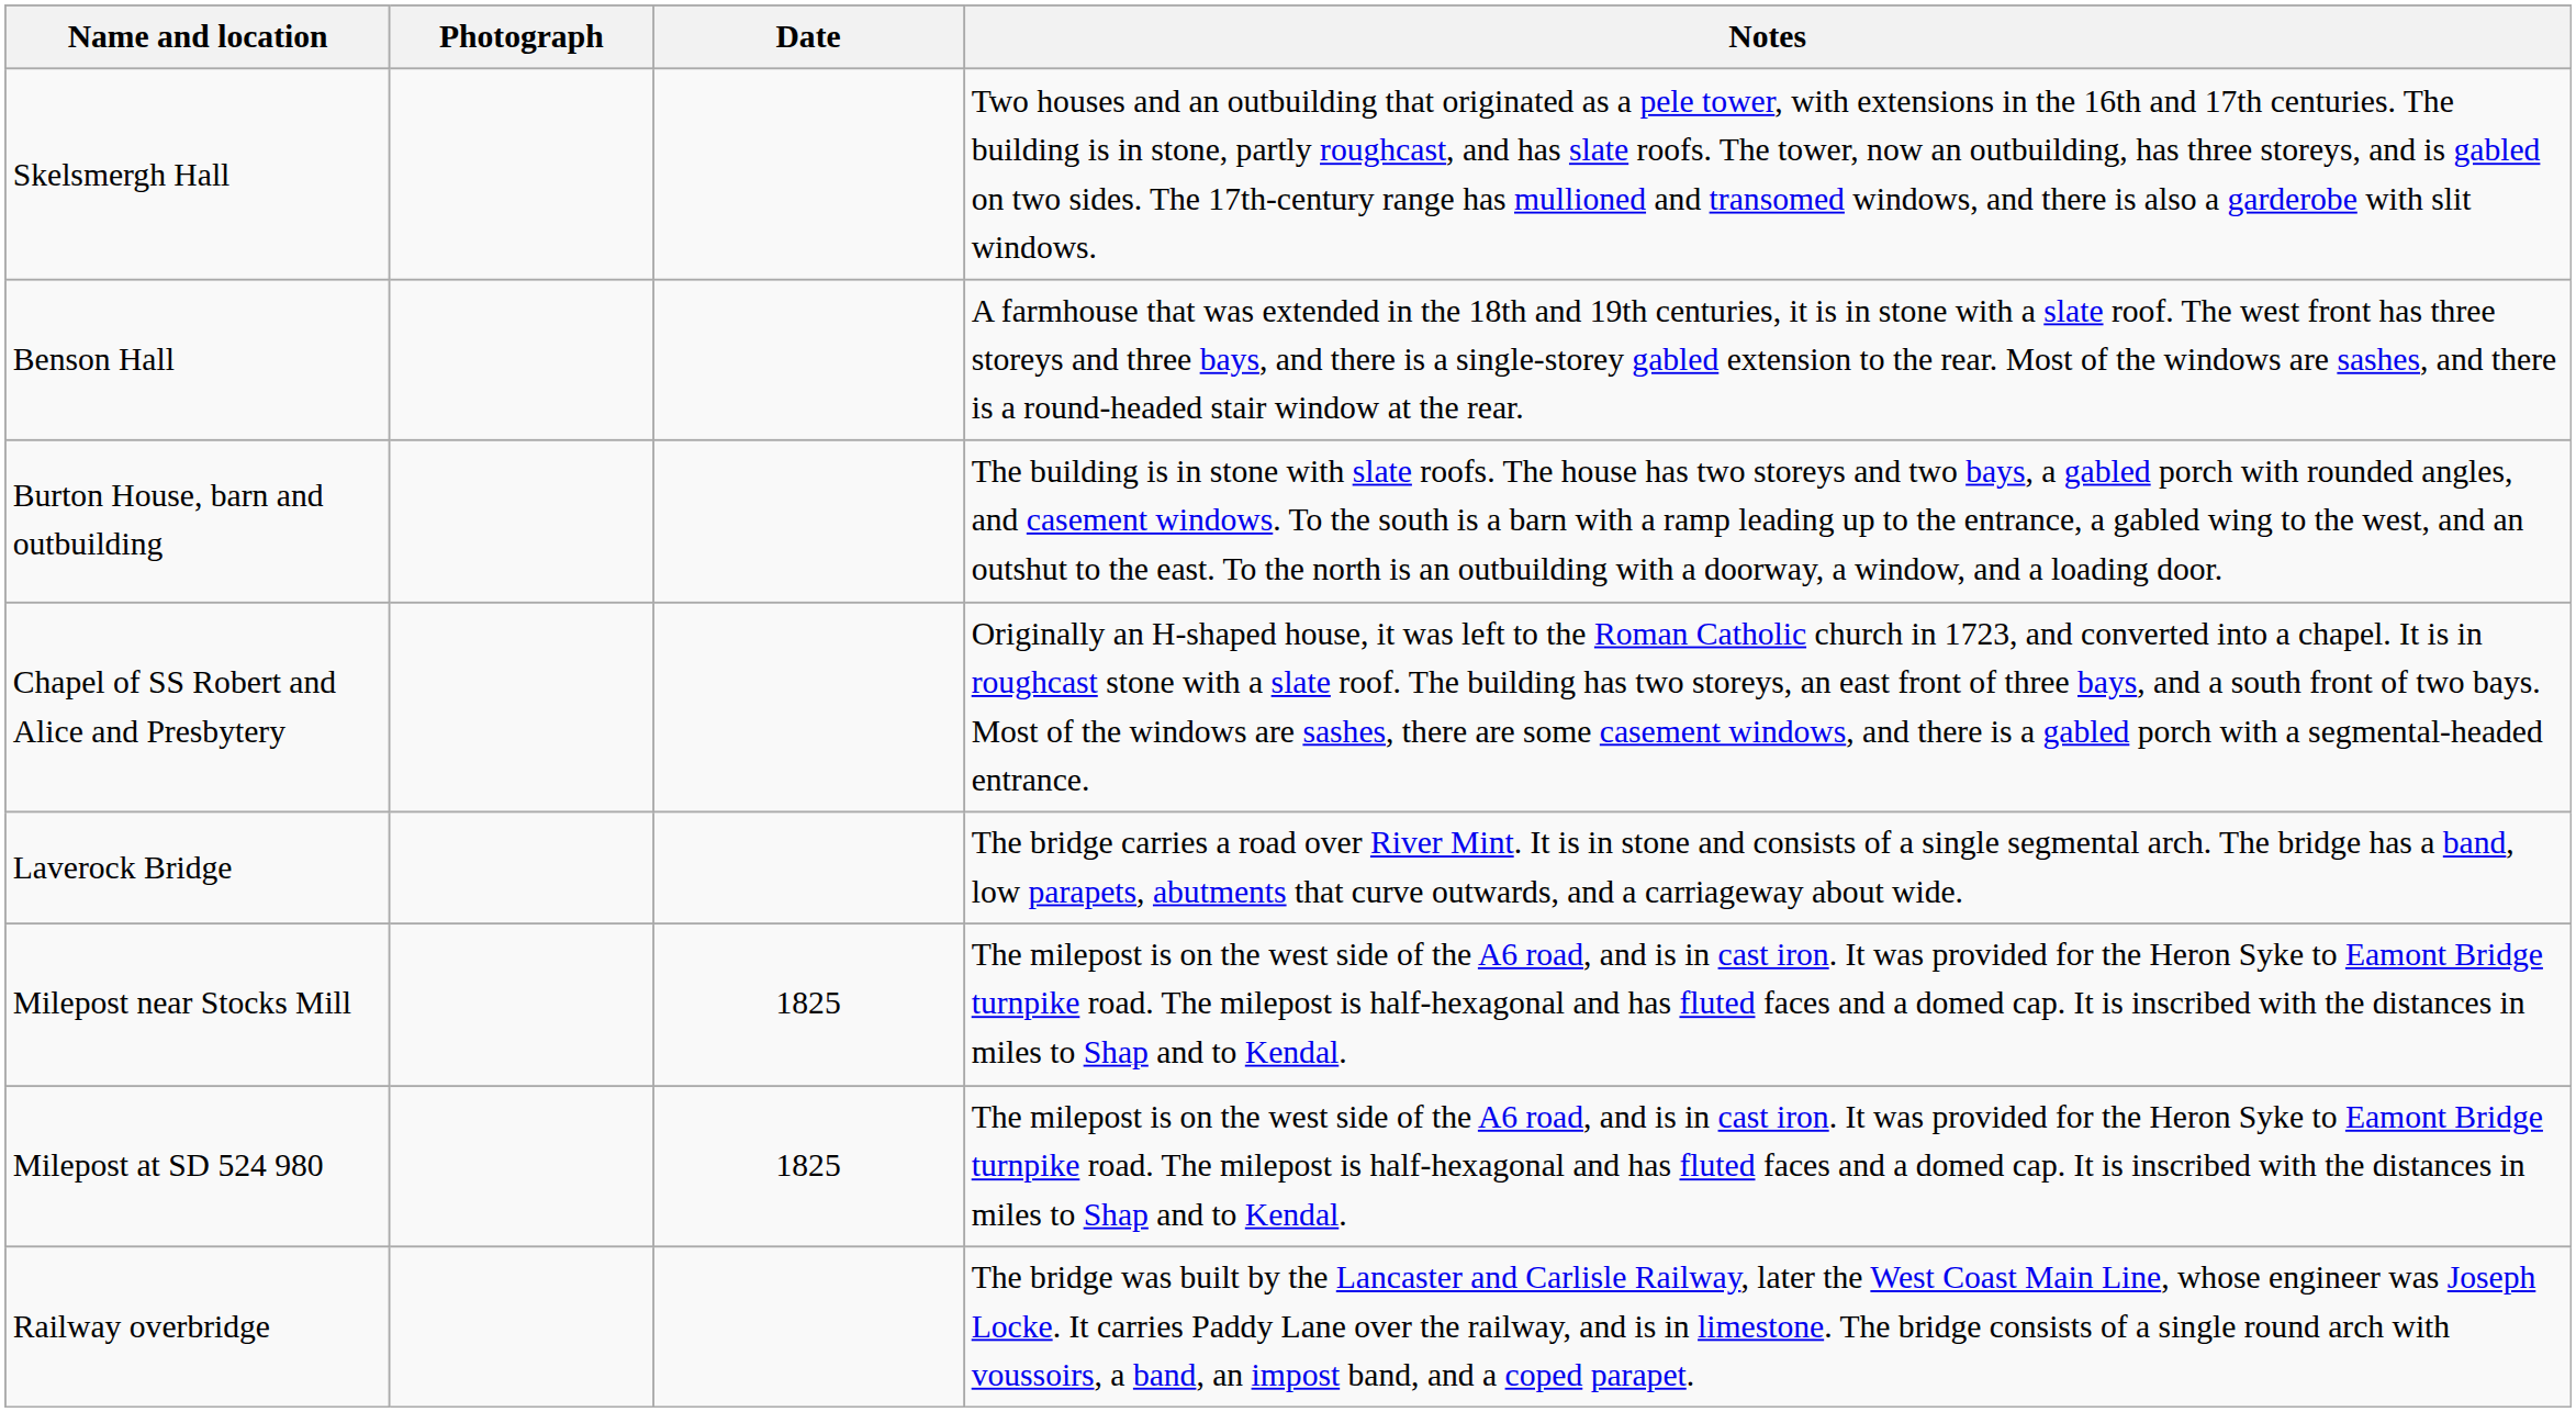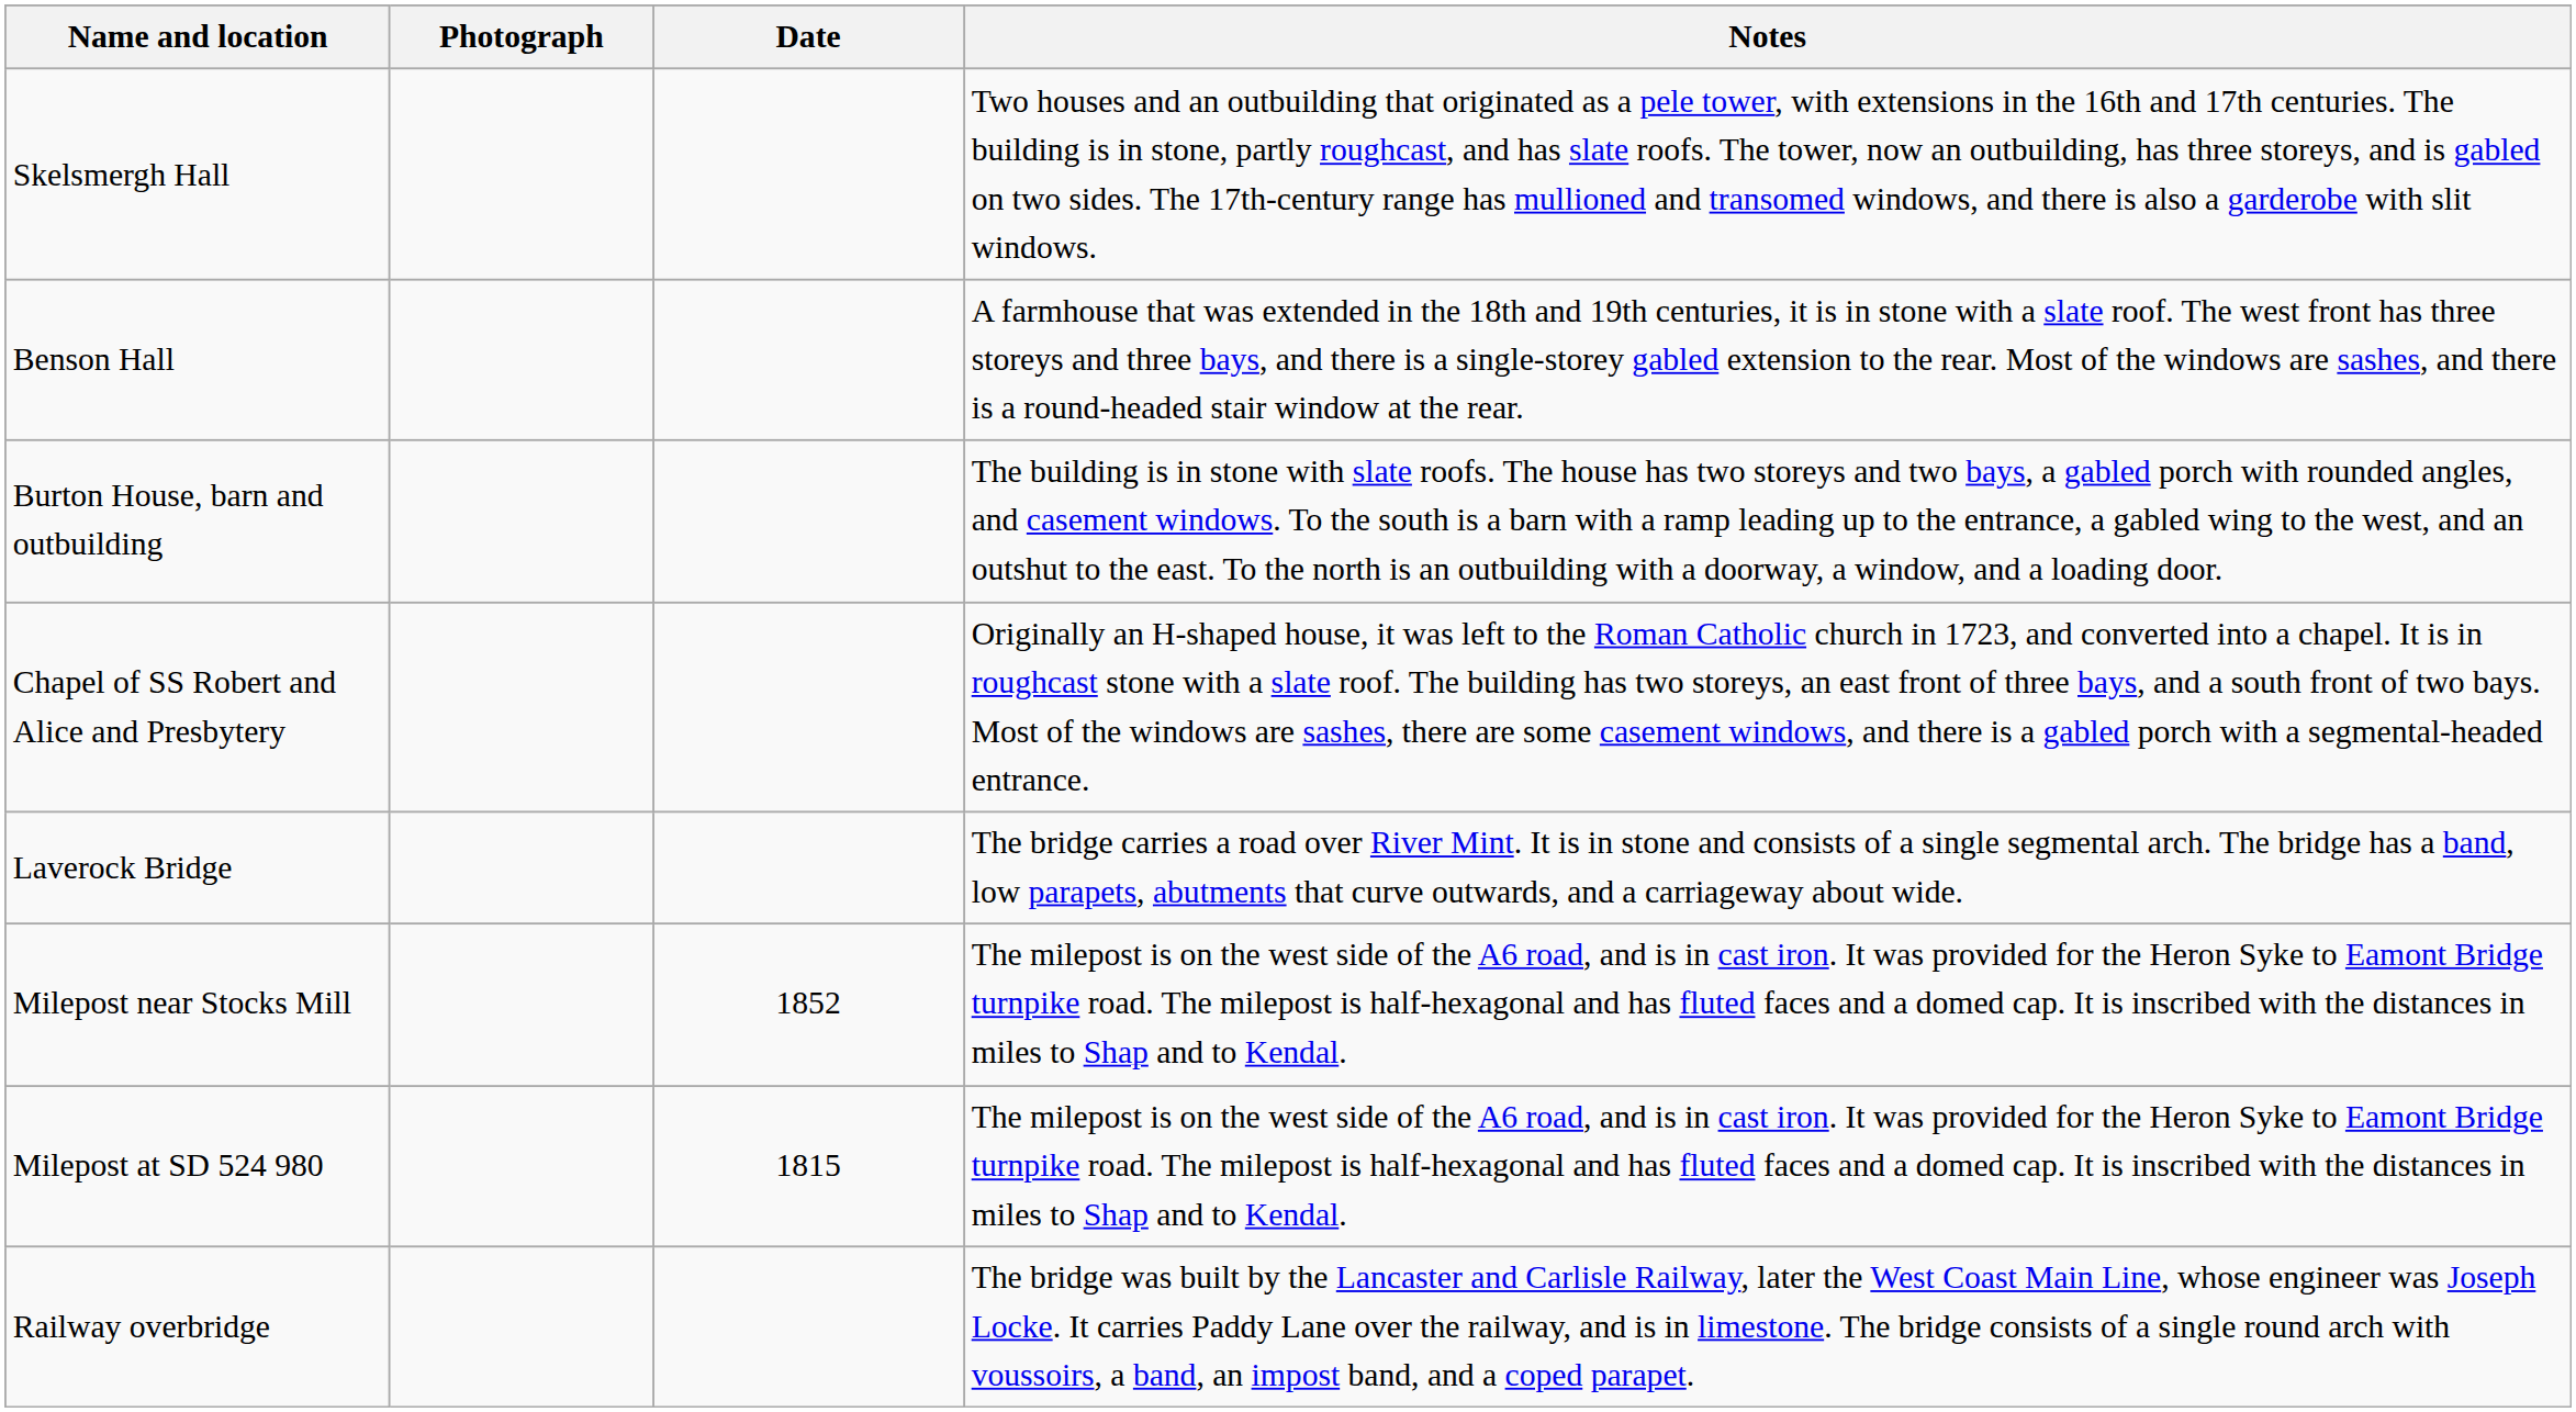Milepost near Stocks Mill | Date: 1825 -> 1852
Milepost at SD 524 980 | Date: 1825 -> 1815
